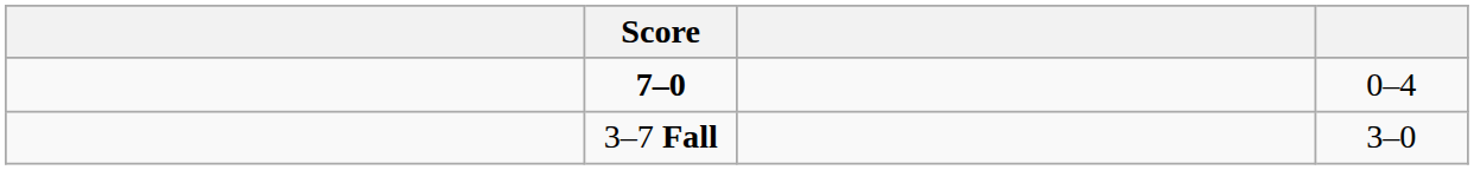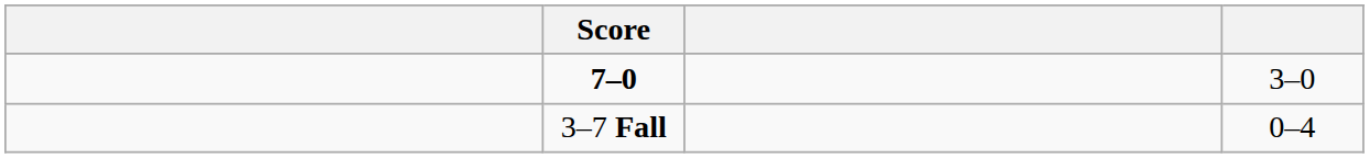7–0 | column 4: 0–4 -> 3–0
3–7 Fall | column 4: 3–0 -> 0–4
